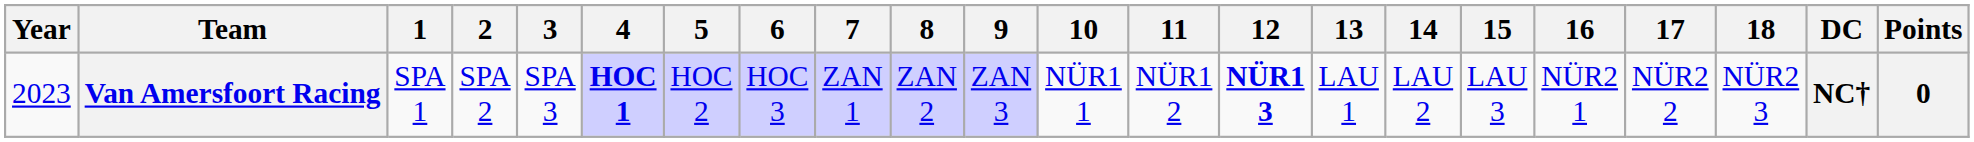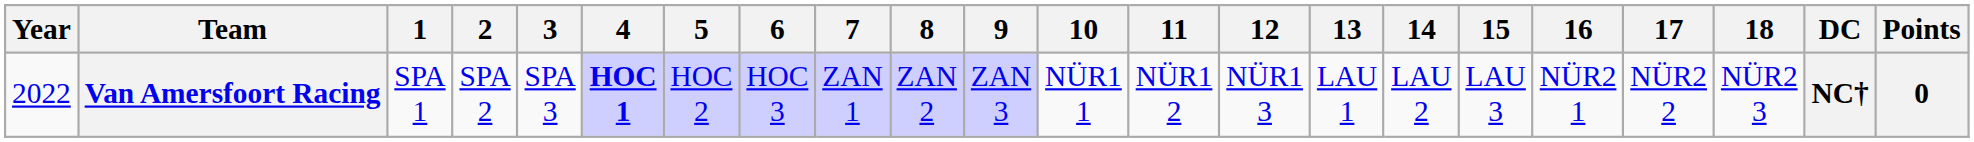Van Amersfoort Racing | Year: 2023 -> 2022
Van Amersfoort Racing | 12: bold -> normal
